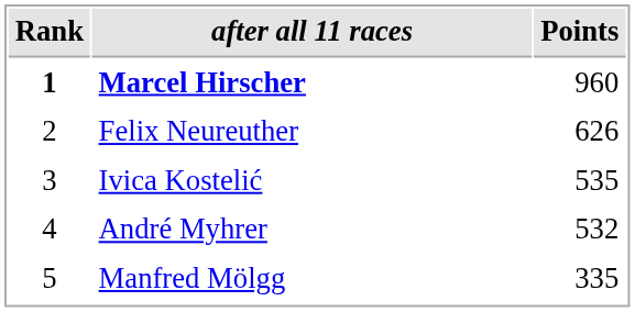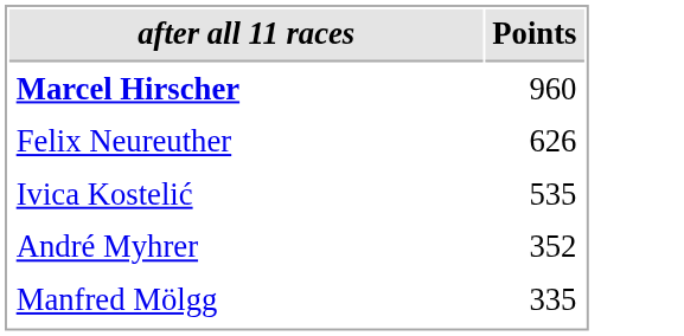- column: Rank | 1 | 2 | 3 | 4 | 5
André Myhrer | Points: 532 -> 352
